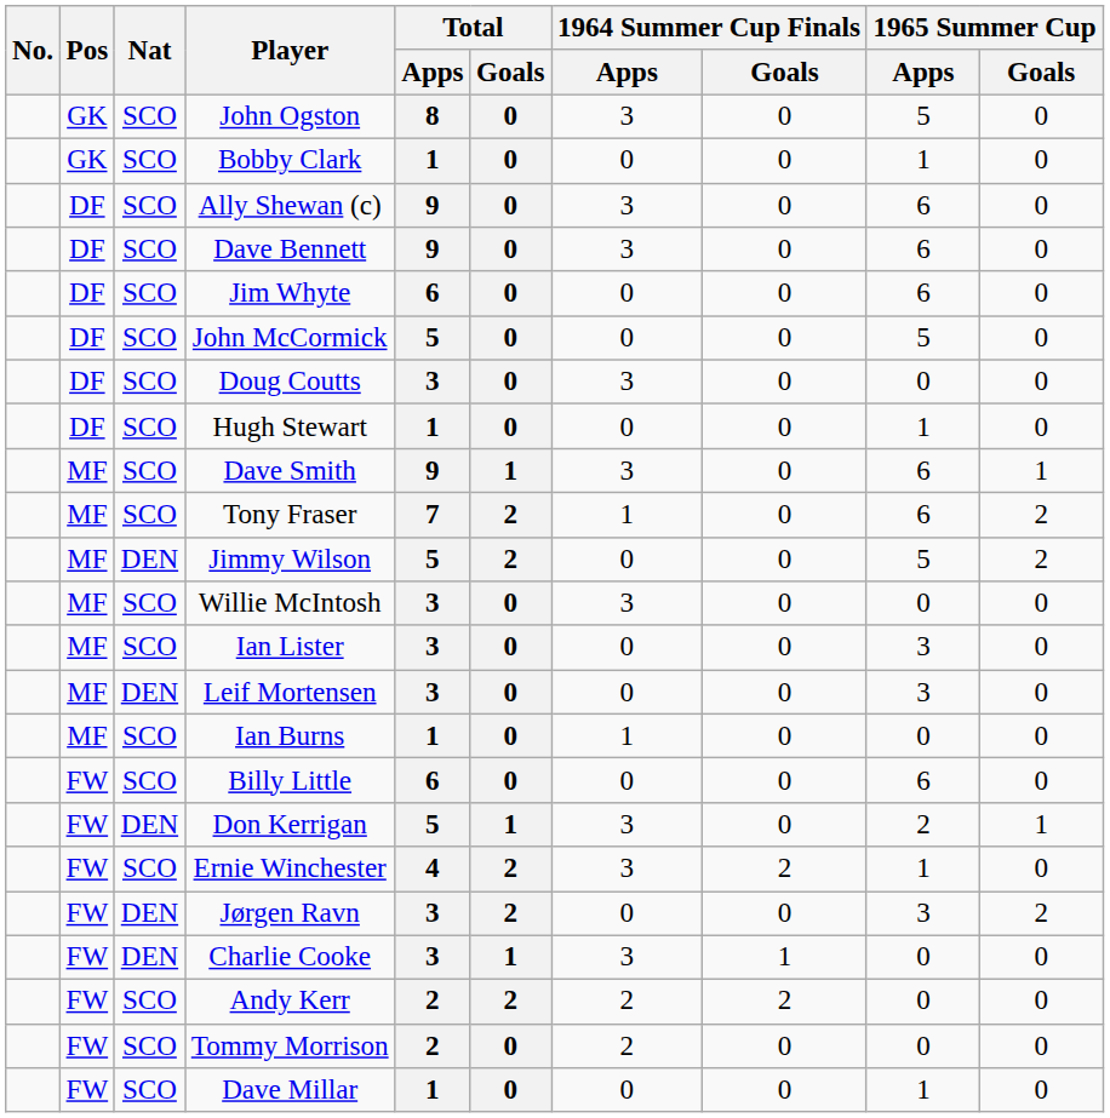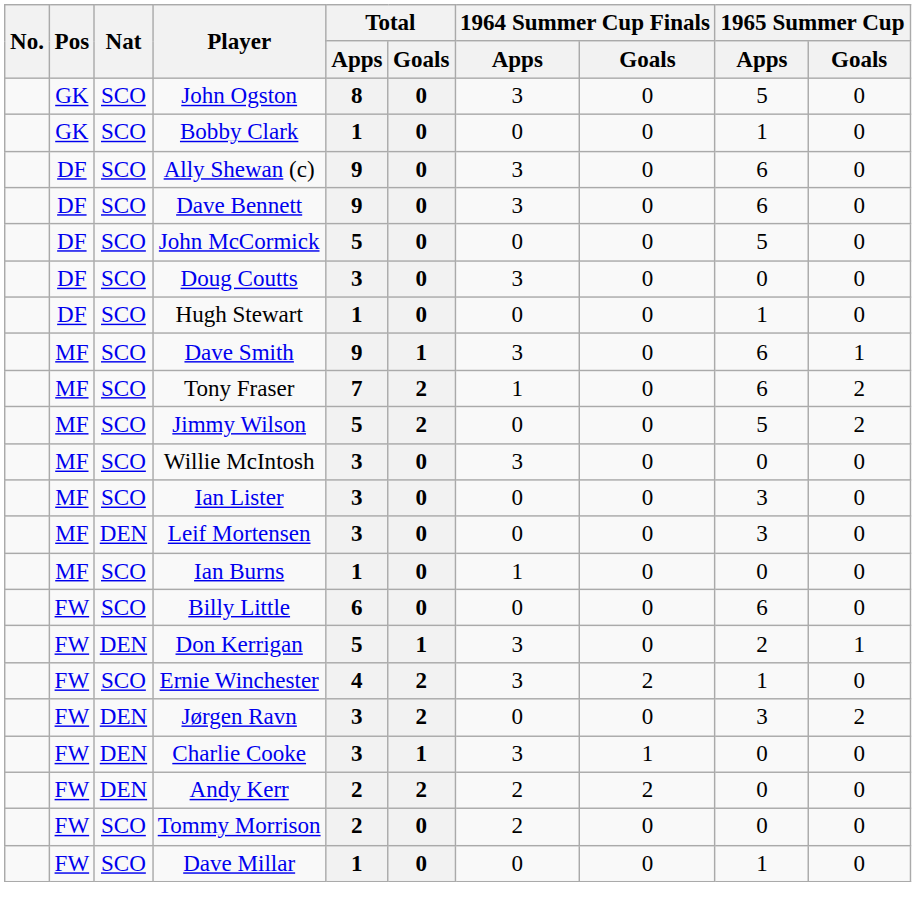- row: DF | SCO | Jim Whyte | 6 | 0 | 0 | 0 | 6 | 0
Jimmy Wilson | Nat: DEN -> SCO
Andy Kerr | Nat: SCO -> DEN
